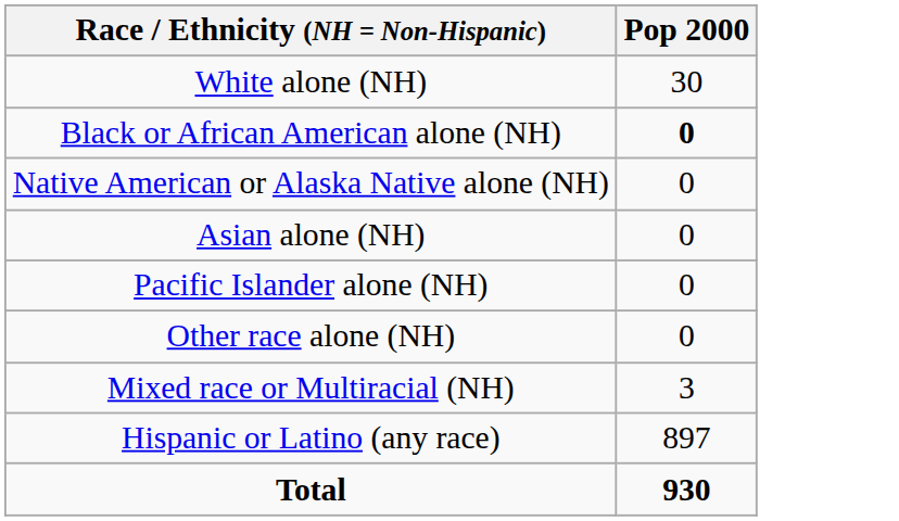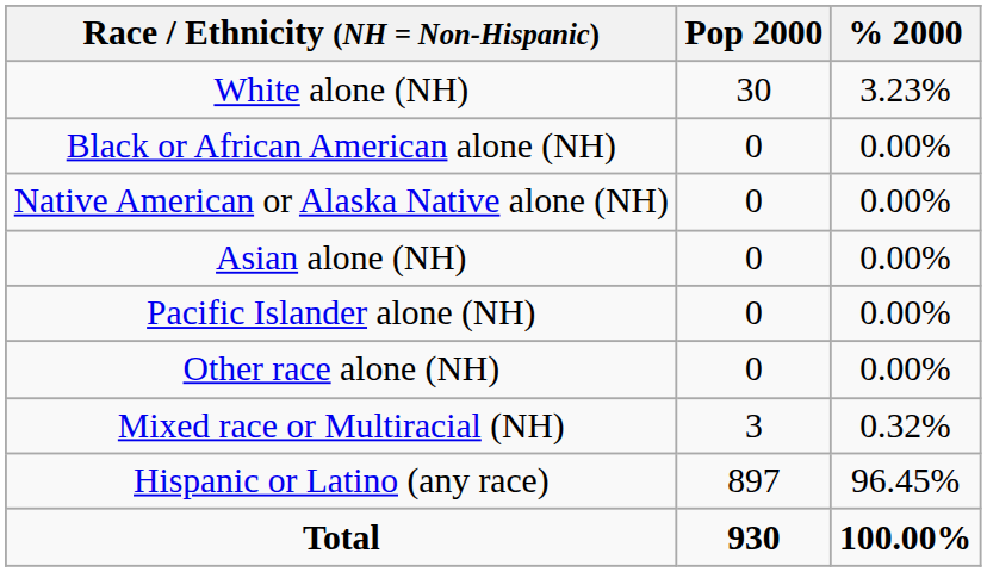+ column: % 2000 | 3.23% | 0.00% | 0.00% | 0.00% | 0.00% | 0.00% | 0.32% | 96.45% | 100.00%
Black or African American alone (NH) | Pop 2000: bold -> normal
